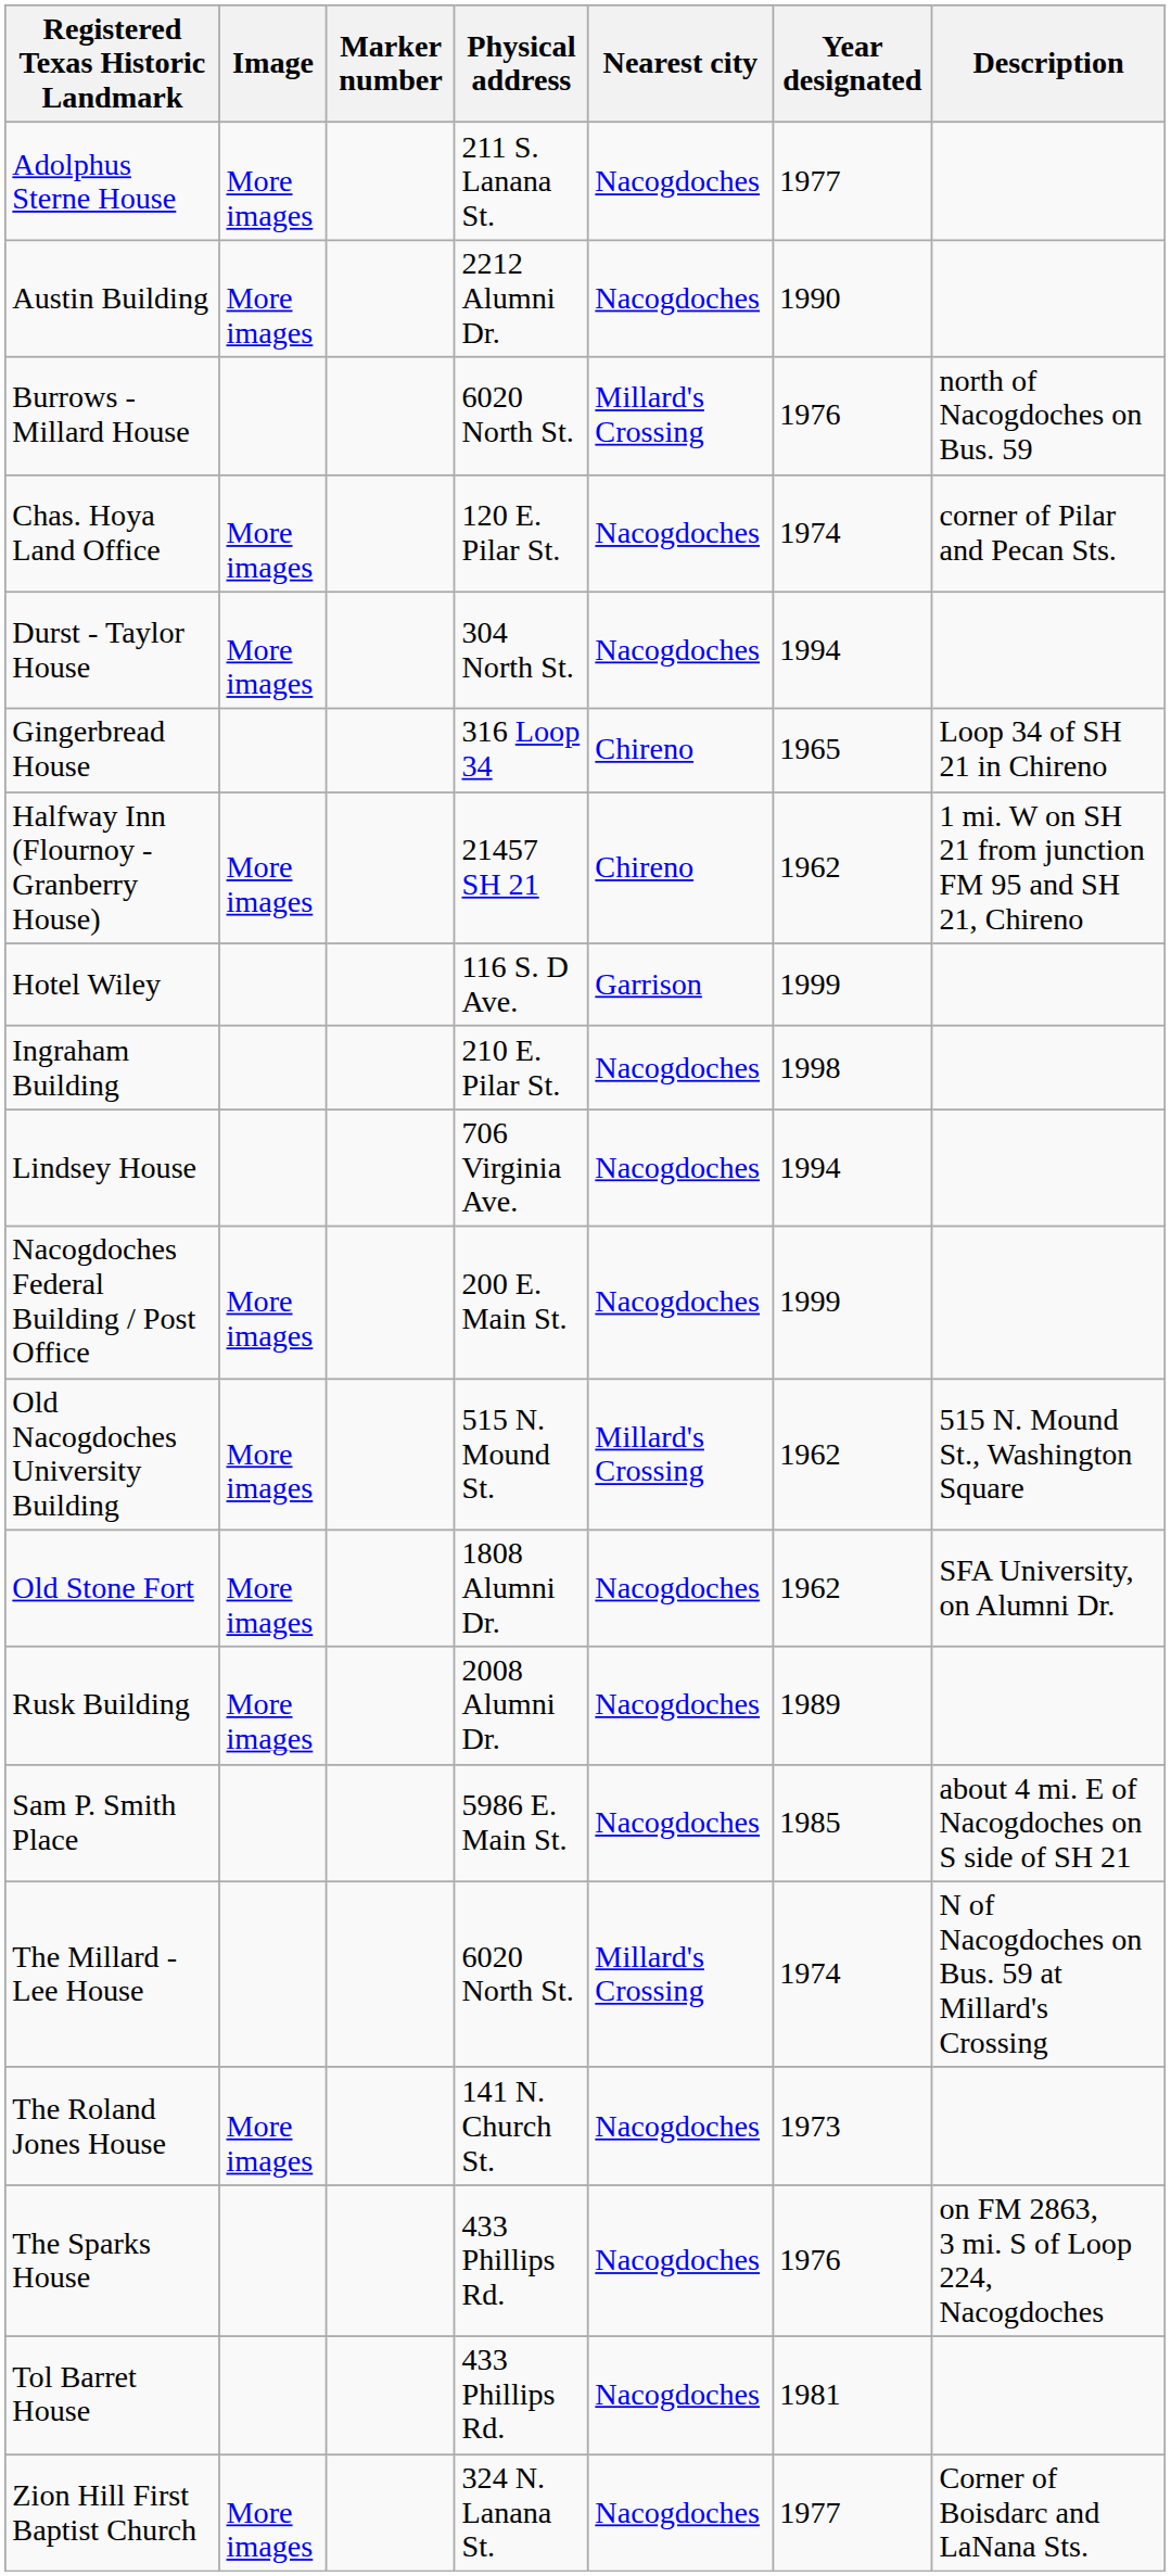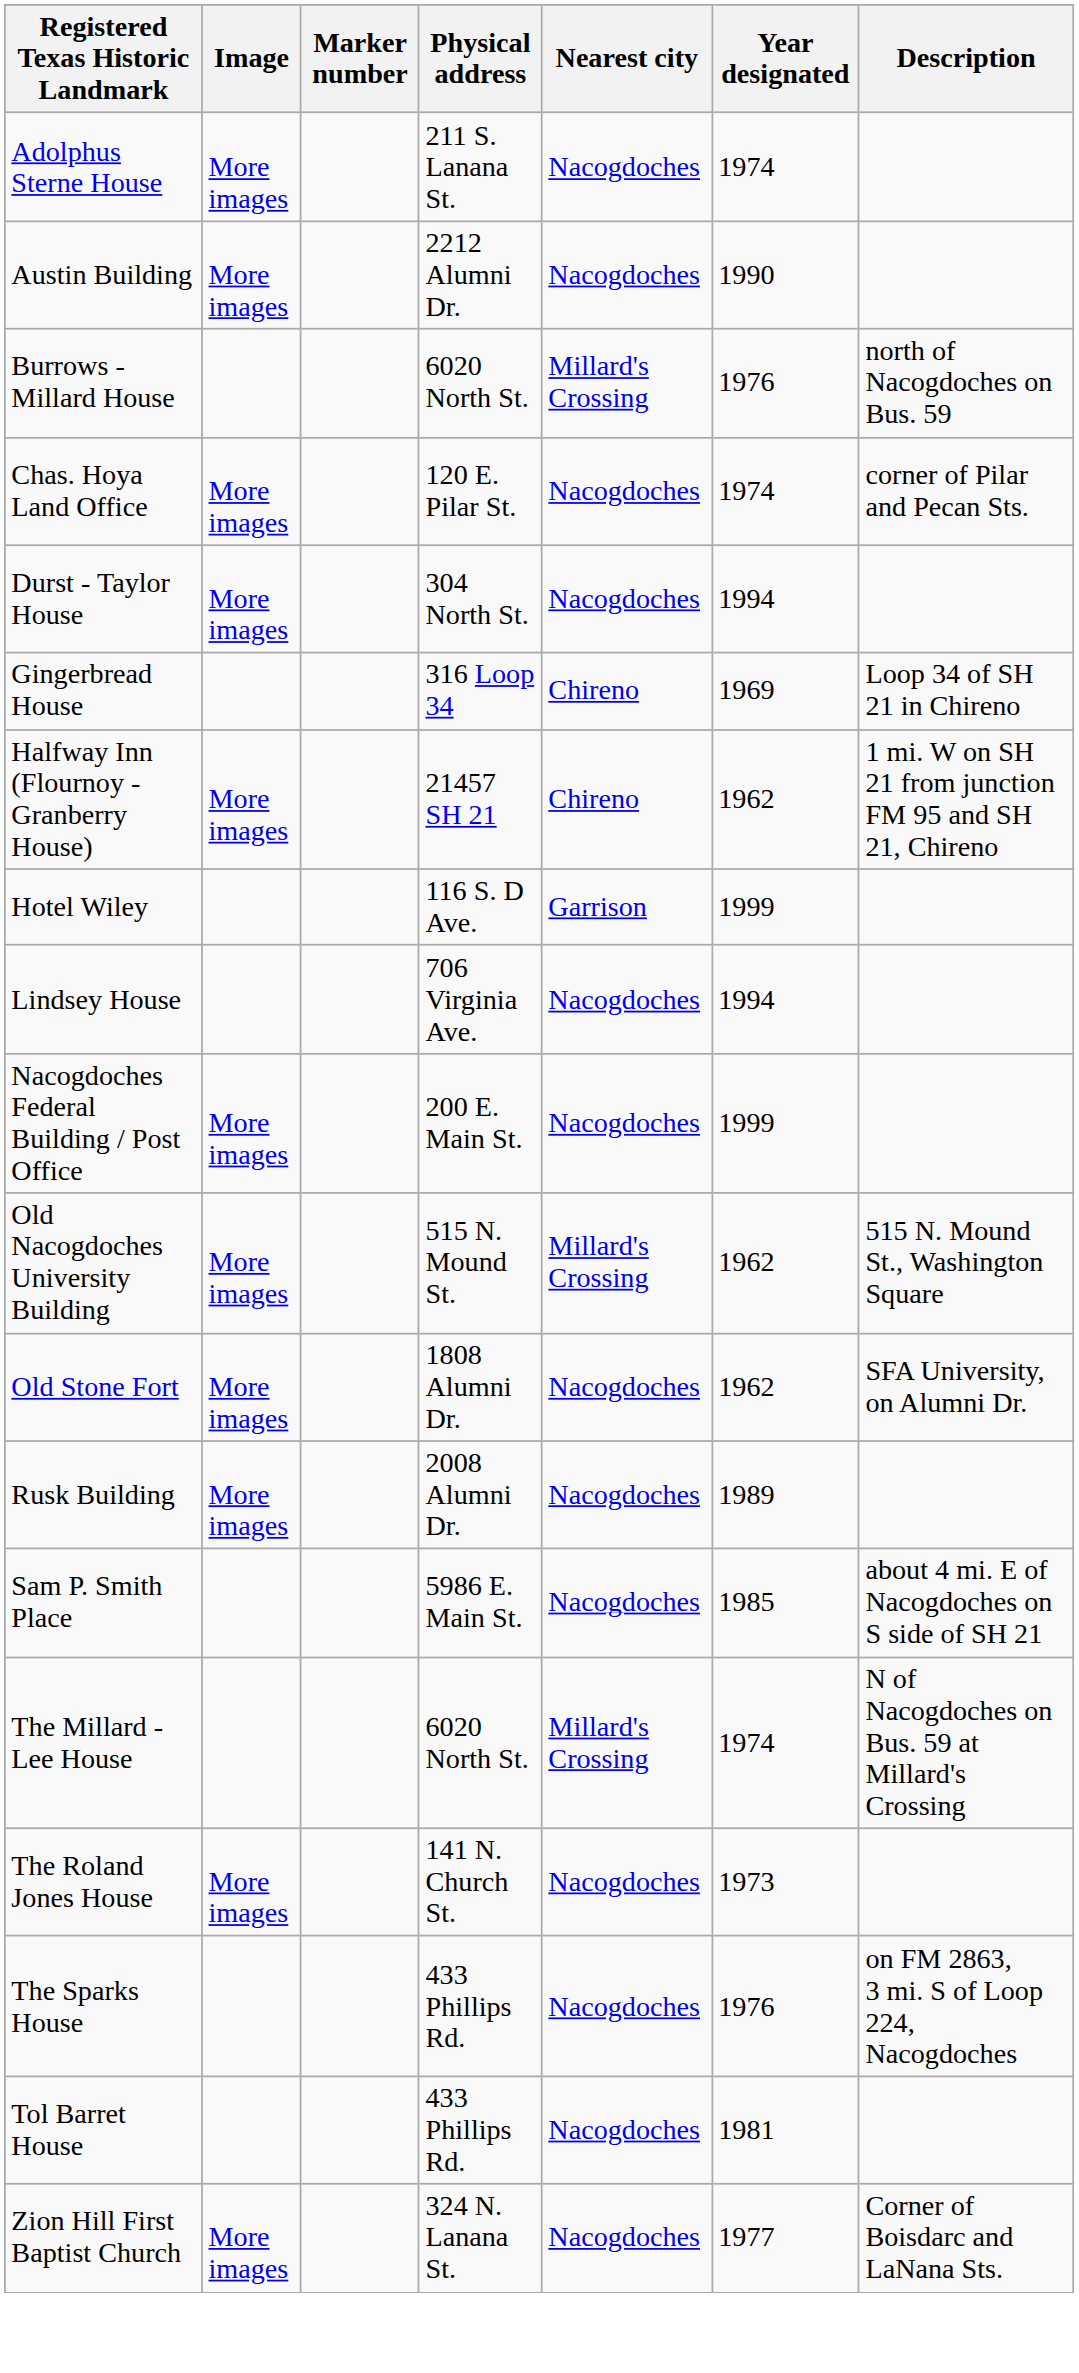Adolphus Sterne House | Year designated: 1977 -> 1974
Gingerbread House | Year designated: 1965 -> 1969
- row: Ingraham Building | 210 E. Pilar St. | Nacogdoches | 1998
